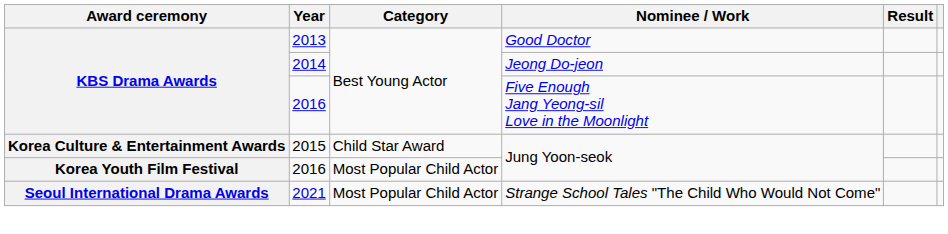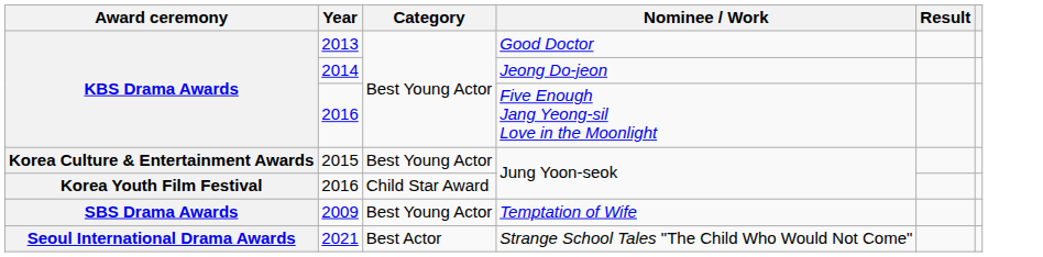2015 | Category: Child Star Award -> Best Young Actor
2016 / Jung Yoon-seok | Category: Most Popular Child Actor -> Child Star Award
+ row: SBS Drama Awards | 2009 | Best Young Actor | Temptation of Wife
2021 | Category: Most Popular Child Actor -> Best Actor
